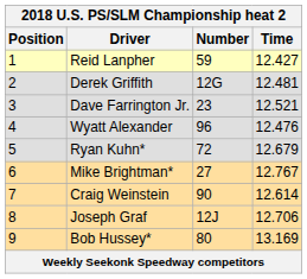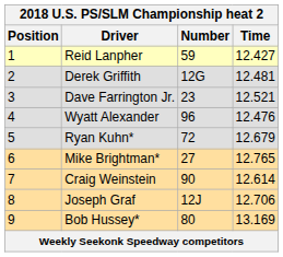Mike Brightman* | Time: 12.767 -> 12.765
